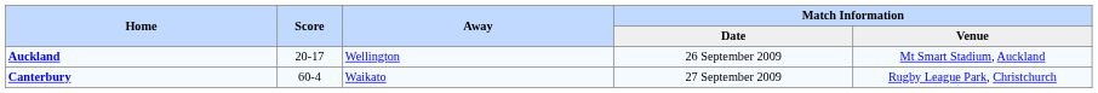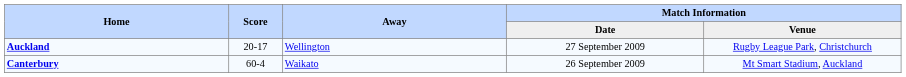Auckland | Match Information / Date: 26 September 2009 -> 27 September 2009
Auckland | Match Information / Venue: Mt Smart Stadium, Auckland -> Rugby League Park, Christchurch
Canterbury | Match Information / Date: 27 September 2009 -> 26 September 2009
Canterbury | Match Information / Venue: Rugby League Park, Christchurch -> Mt Smart Stadium, Auckland
